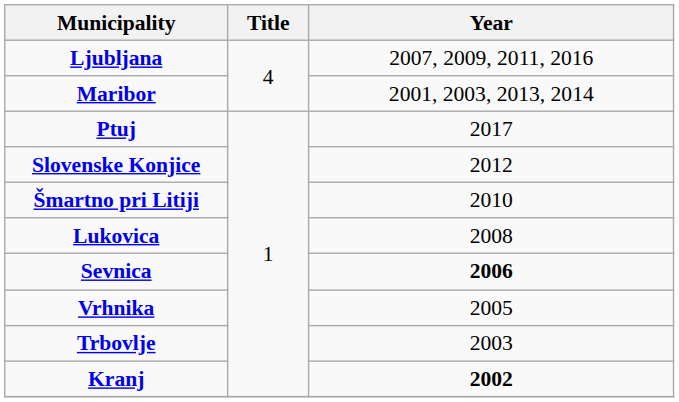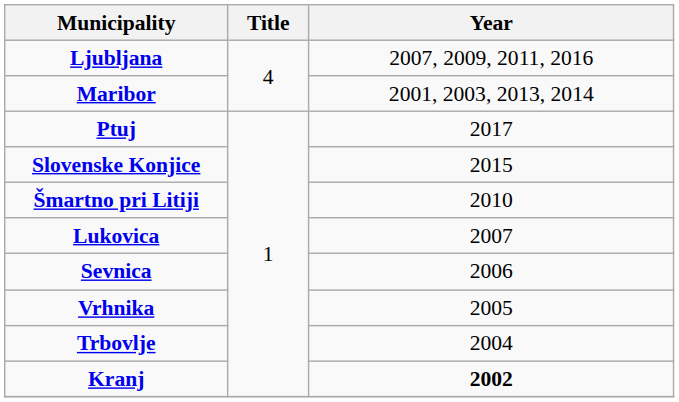Slovenske Konjice | Year: 2012 -> 2015
Lukovica | Year: 2008 -> 2007
Sevnica | Year: bold -> normal
Trbovlje | Year: 2003 -> 2004
